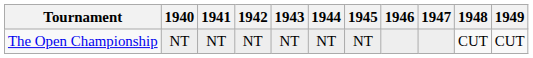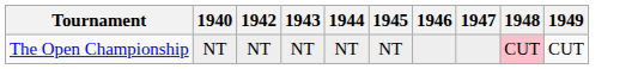- column: 1941 | NT
The Open Championship | 1948: no background -> pink background
